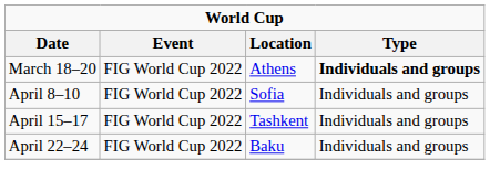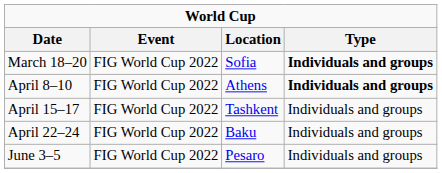March 18–20 | Location: Athens -> Sofia
April 8–10 | Location: Sofia -> Athens
April 8–10 | Type: normal -> bold
+ row: June 3–5 | FIG World Cup 2022 | Pesaro | Individuals and groups
